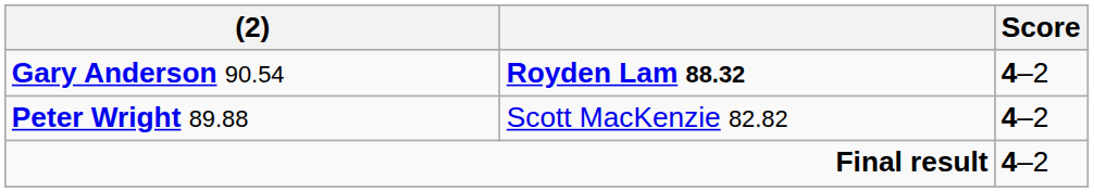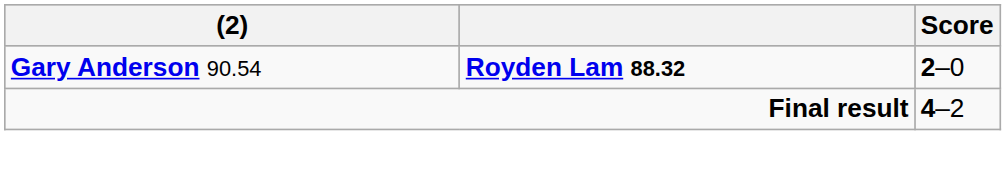Gary Anderson 90.54 | Score: 4–2 -> 2–0
- row: Peter Wright 89.88 | Scott MacKenzie 82.82 | 4–2
